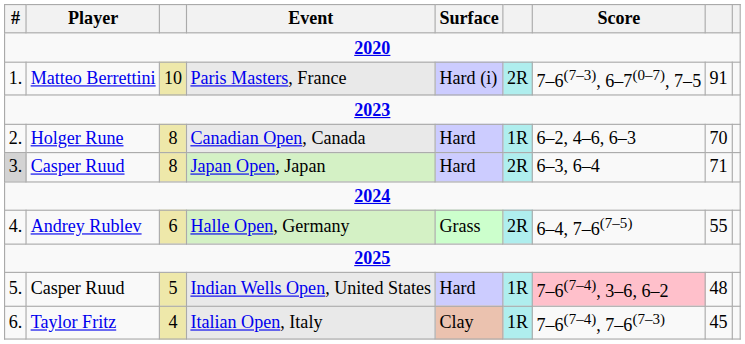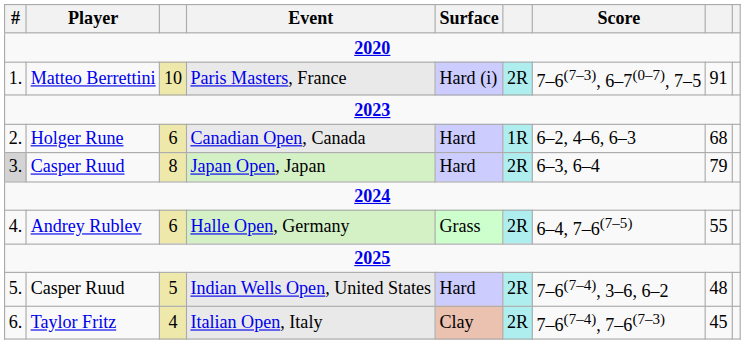Canadian Open, Canada | column 3: 8 -> 6
Canadian Open, Canada | column 8: 70 -> 68
Japan Open, Japan | column 8: 71 -> 79
Indian Wells Open, United States | column 6: 1R -> 2R
Indian Wells Open, United States | Score: pink background -> no background
Italian Open, Italy | column 6: 1R -> 2R
